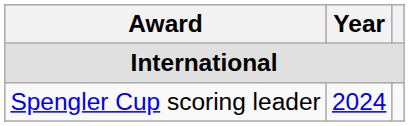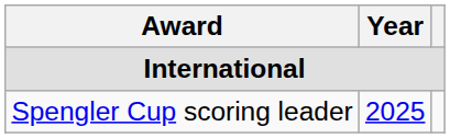Spengler Cup scoring leader | Year: 2024 -> 2025
